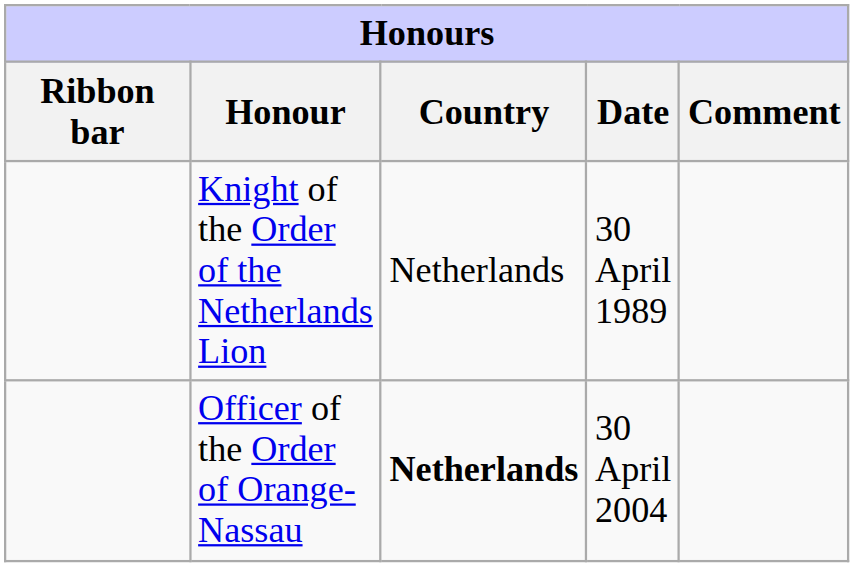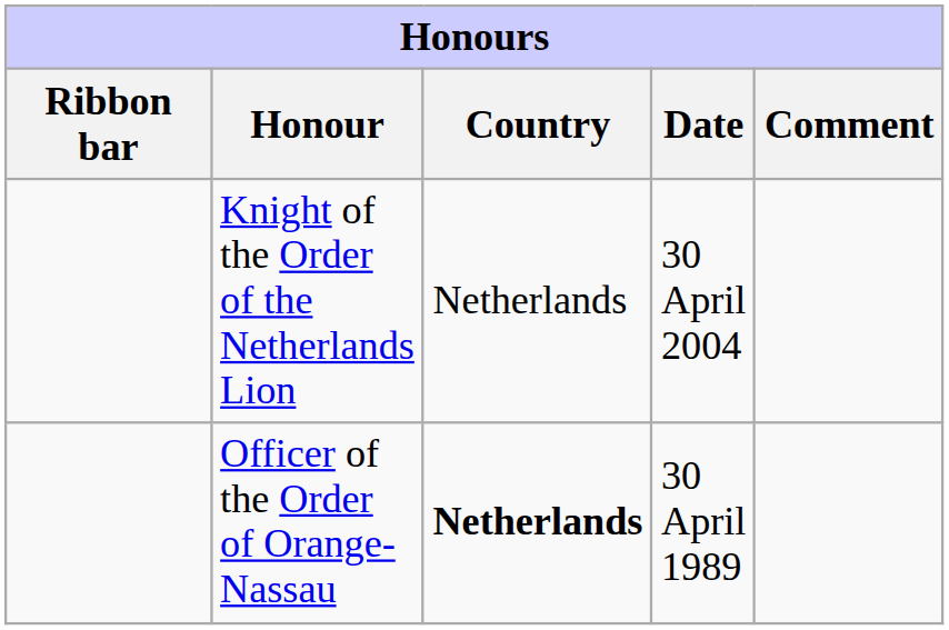Knight of the Order of the Netherlands Lion | Date: 30 April 1989 -> 30 April 2004
Officer of the Order of Orange-Nassau | Date: 30 April 2004 -> 30 April 1989
